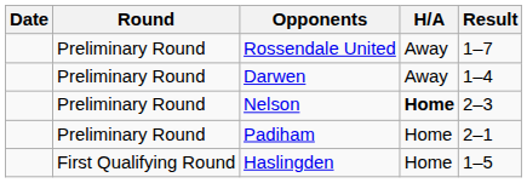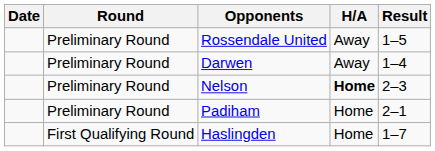Rossendale United | Result: 1–7 -> 1–5
Haslingden | Result: 1–5 -> 1–7
